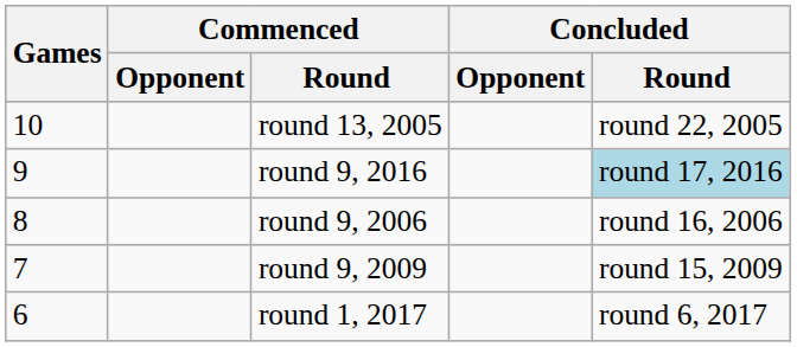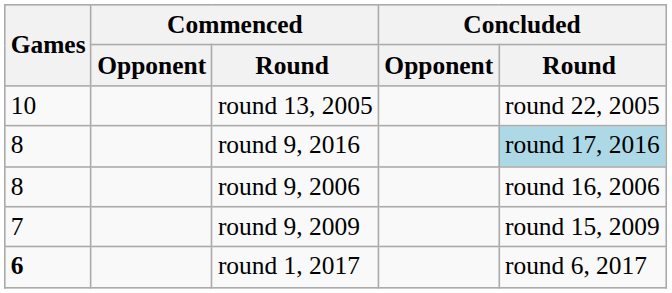round 9, 2016 | Games: 9 -> 8
round 1, 2017 | Games: normal -> bold
